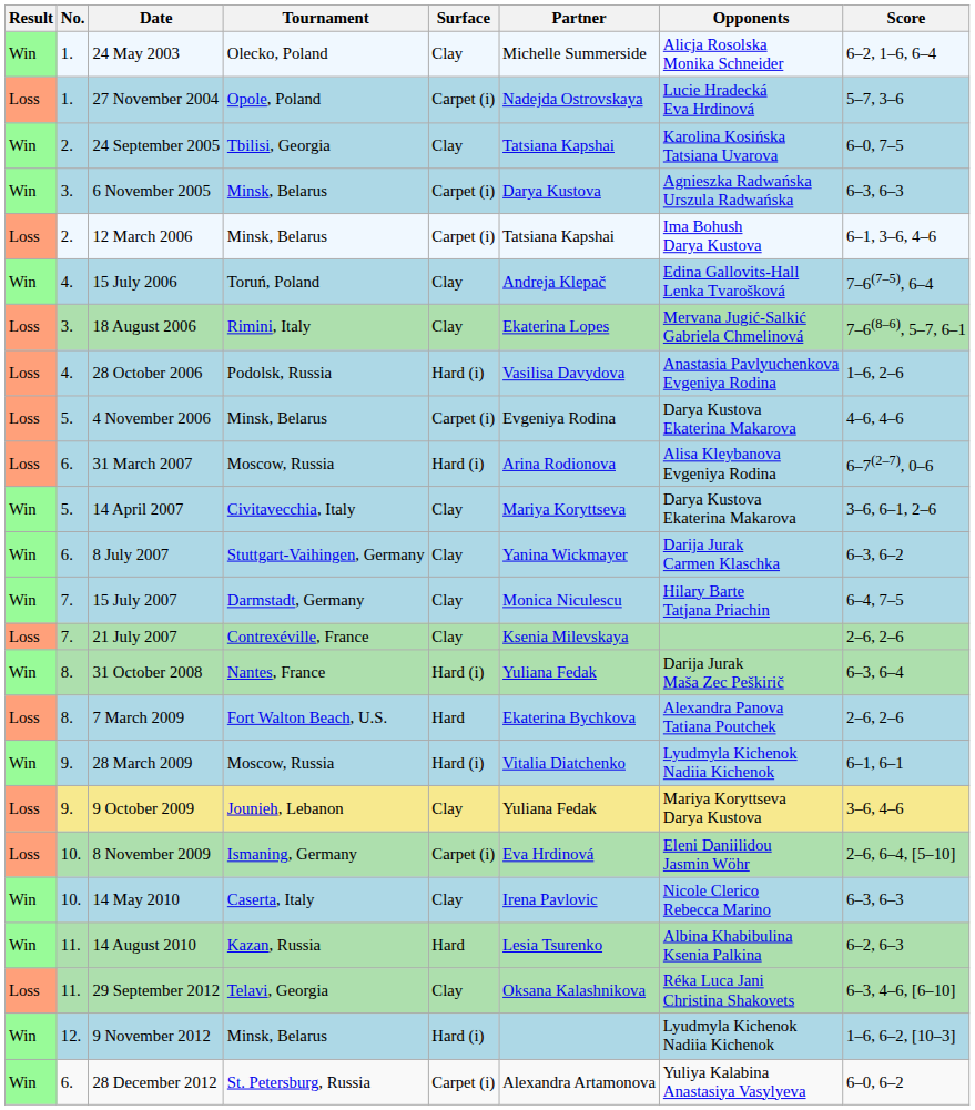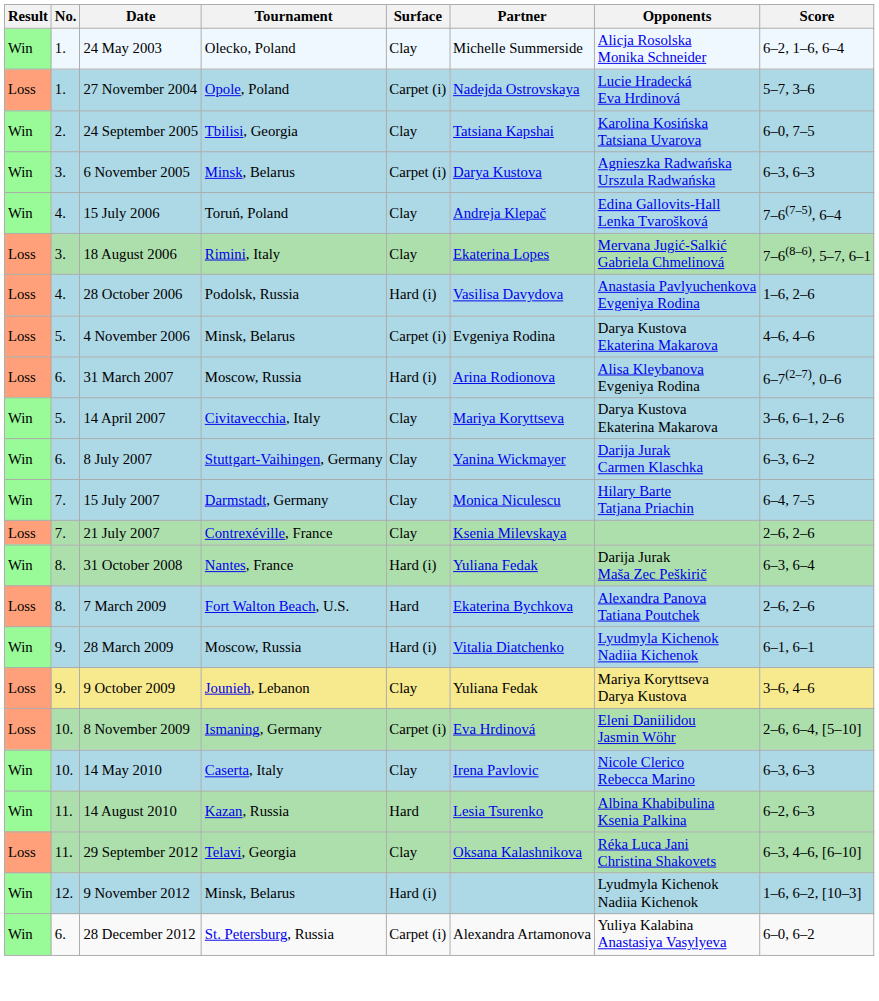- row: Loss | 2. | 12 March 2006 | Minsk, Belarus | Carpet (i) | Tatsiana Kapshai | Ima Bohush Darya Kustova | 6–1, 3–6, 4–6
